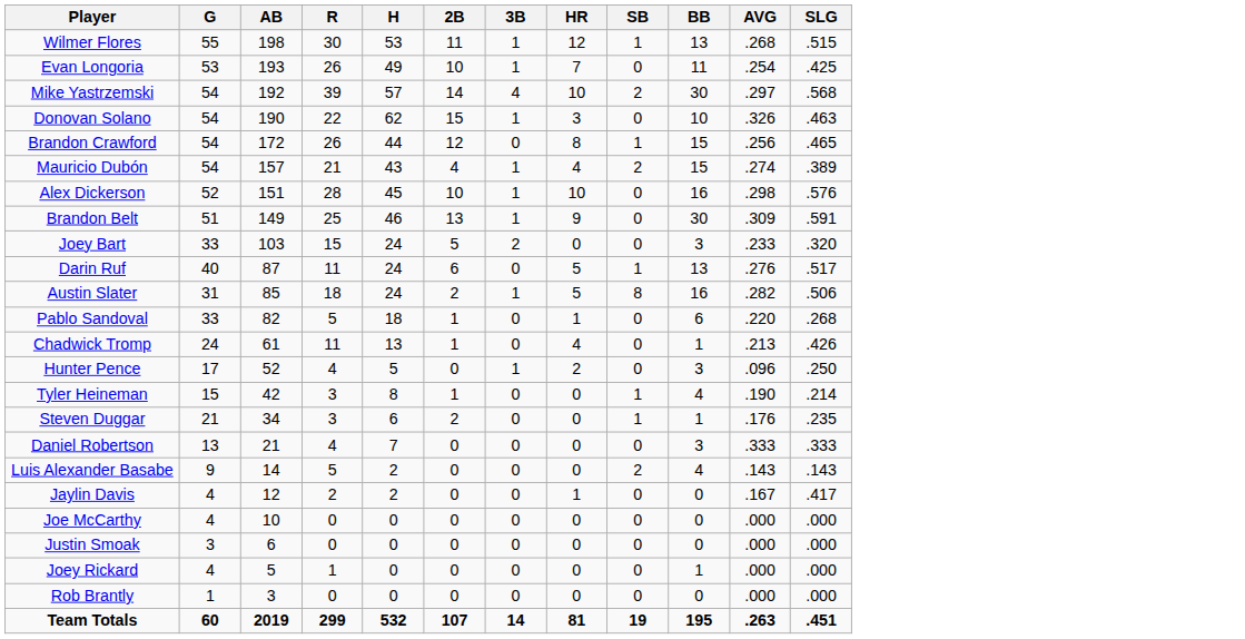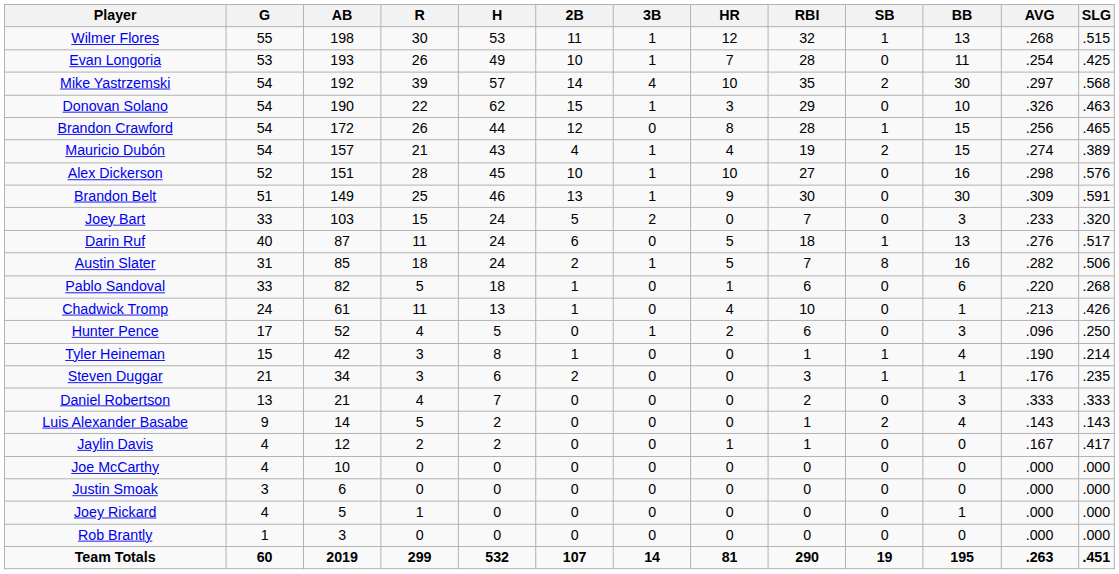+ column: RBI | 32 | 28 | 35 | 29 | 28 | 19 | 27 | 30 | 7 | 18 | 7 | 6 | 10 | 6 | 1 | 3 | 2 | 1 | 1 | 0 | 0 | 0 | 0 | 290
